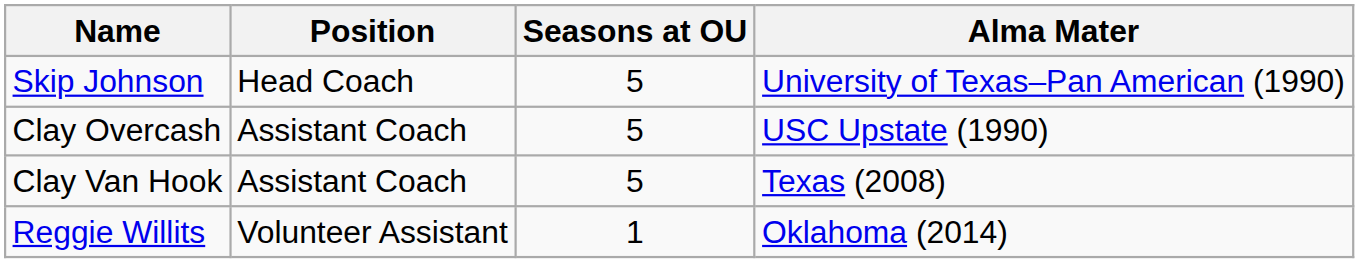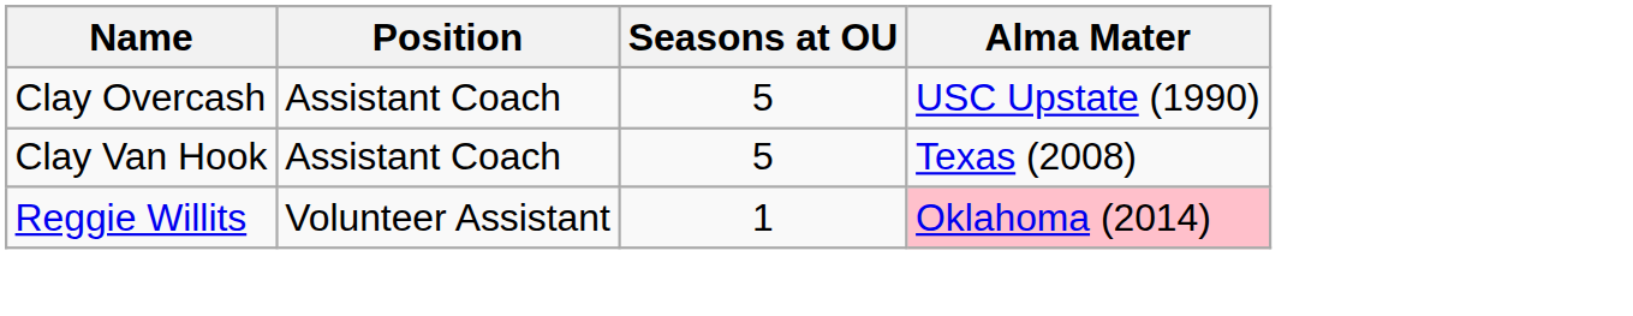- row: Skip Johnson | Head Coach | 5 | University of Texas–Pan American (1990)
Reggie Willits | Alma Mater: no background -> pink background
